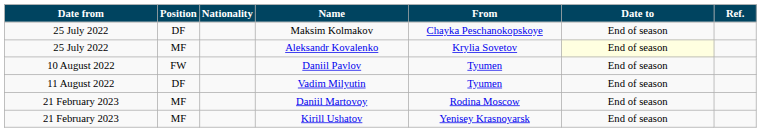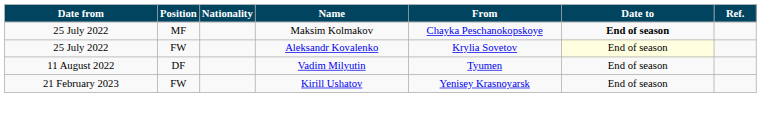Maksim Kolmakov | Position: DF -> MF
Maksim Kolmakov | Date to: normal -> bold
Aleksandr Kovalenko | Position: MF -> FW
- row: 10 August 2022 | FW | Daniil Pavlov | Tyumen | End of season
- row: 21 February 2023 | MF | Daniil Martovoy | Rodina Moscow | End of season
Kirill Ushatov | Position: MF -> FW
